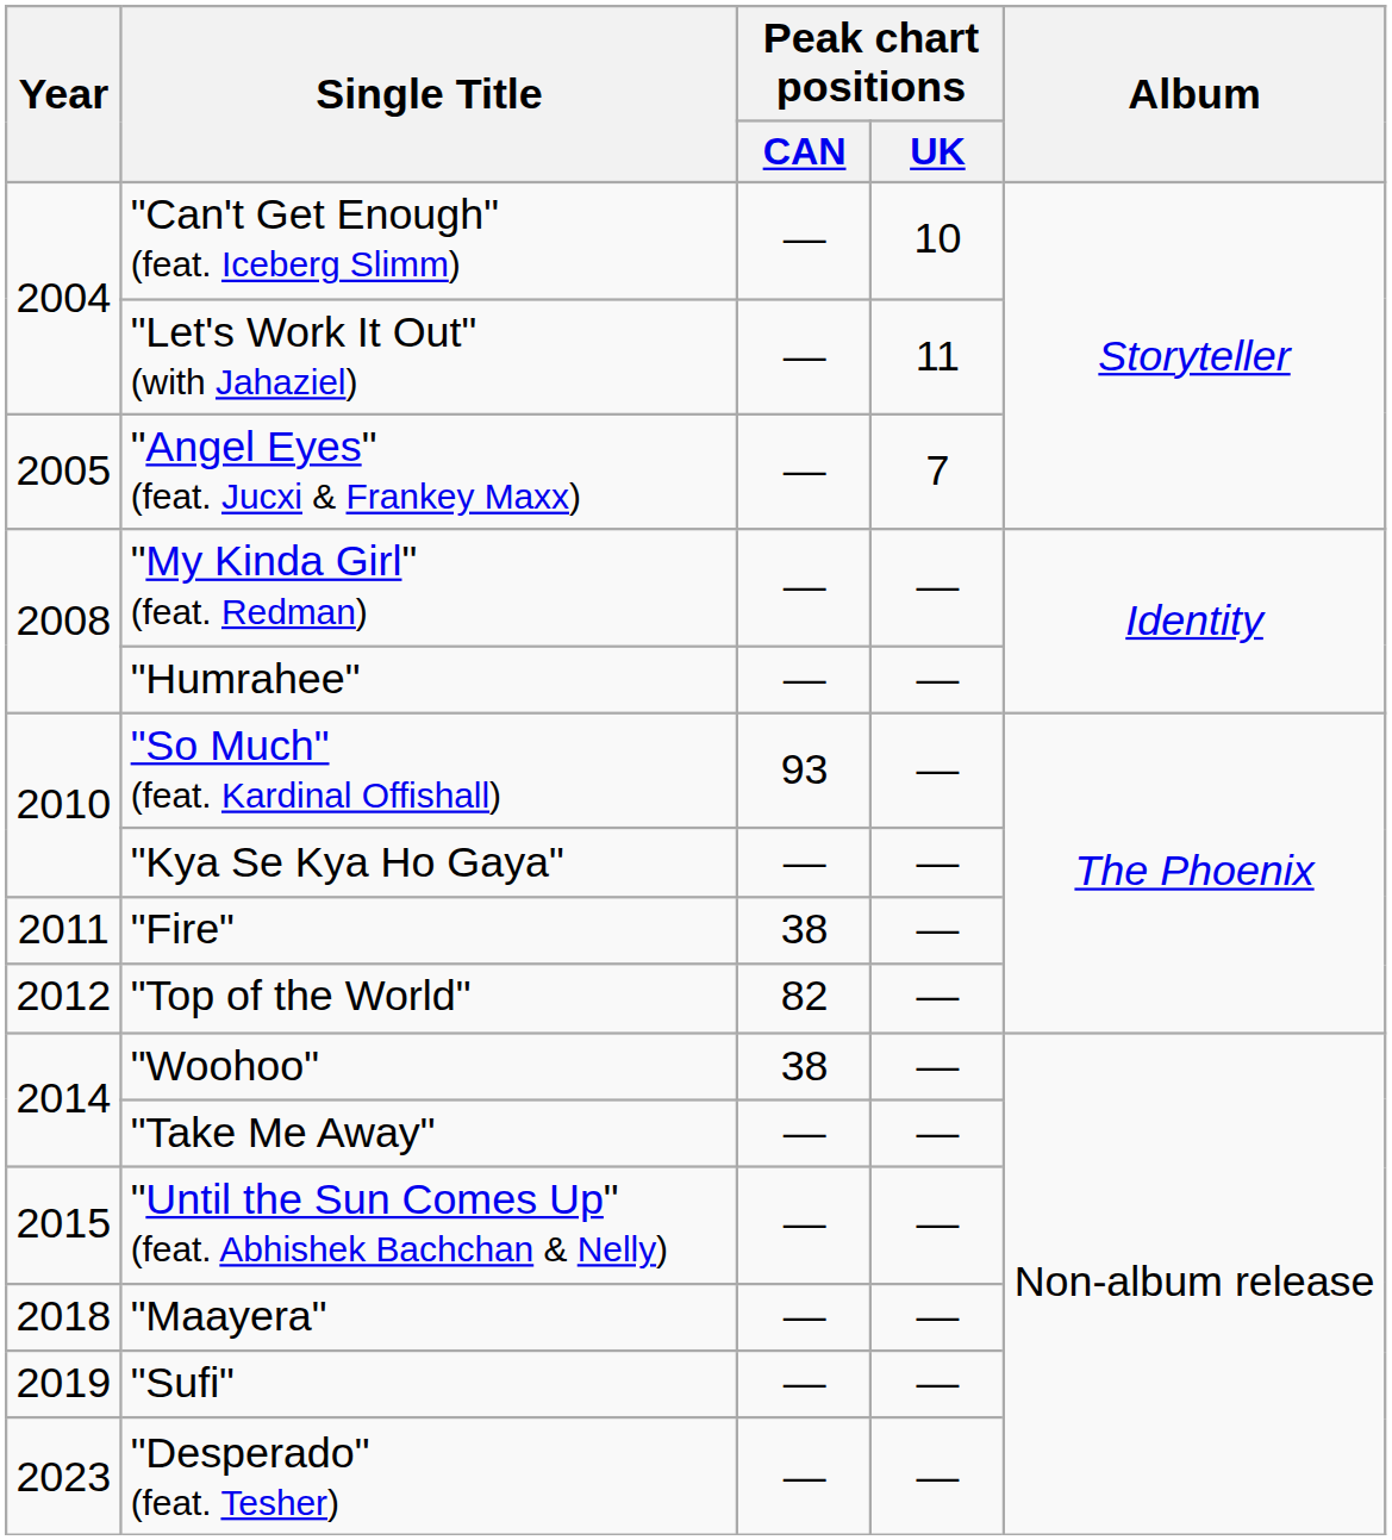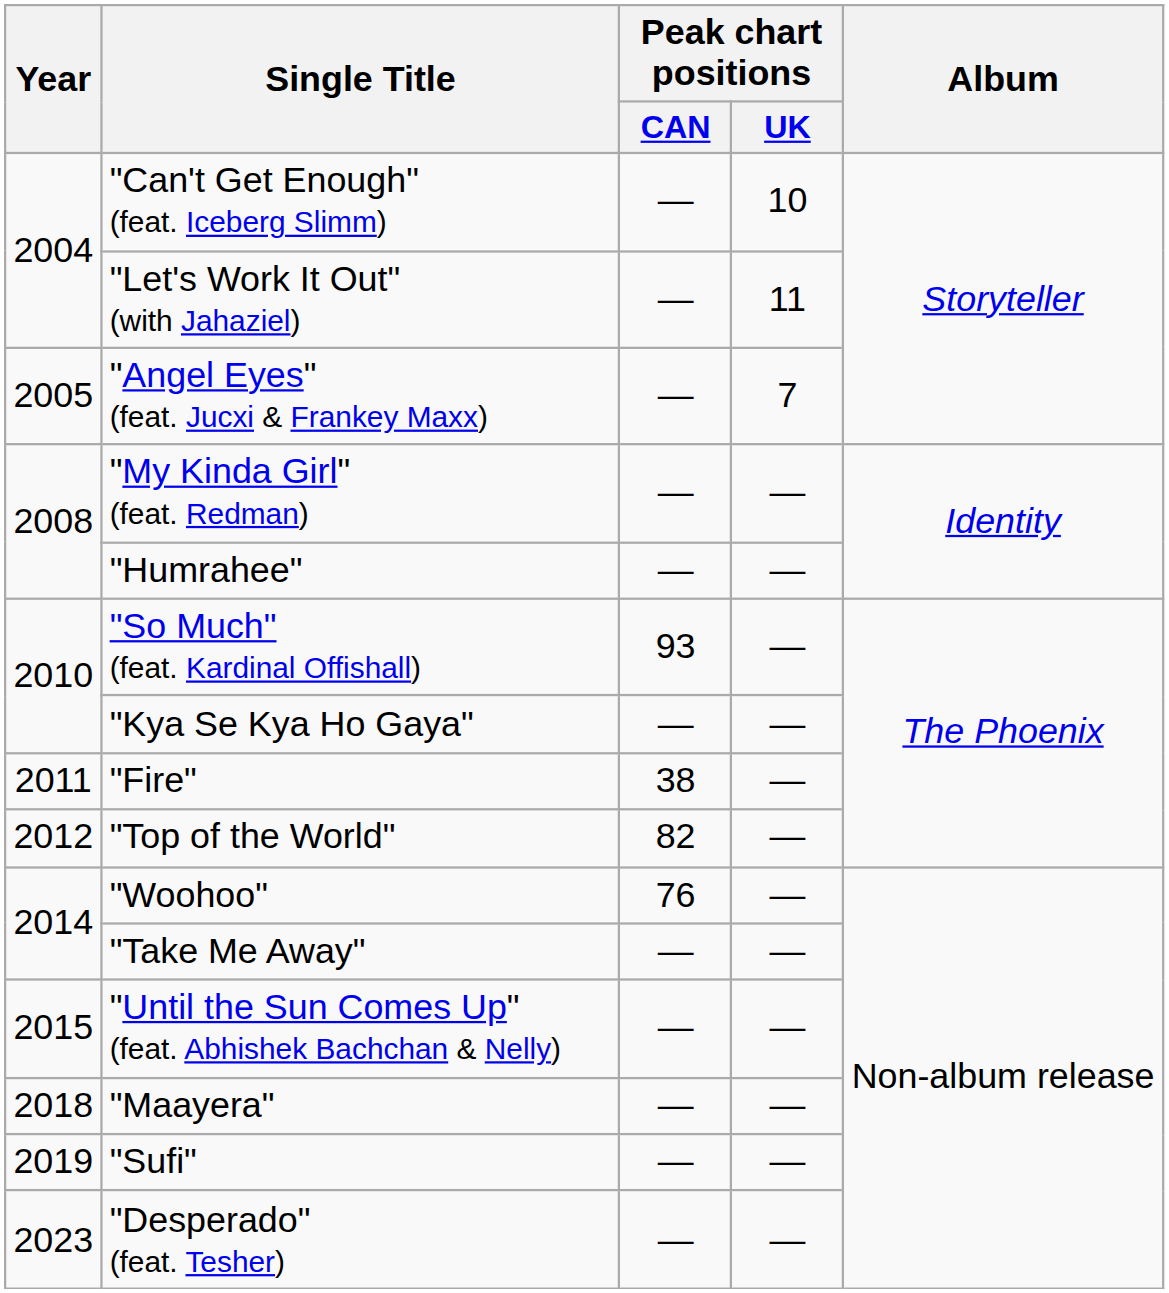"Woohoo" | Peak chart positions / CAN: 38 -> 76
